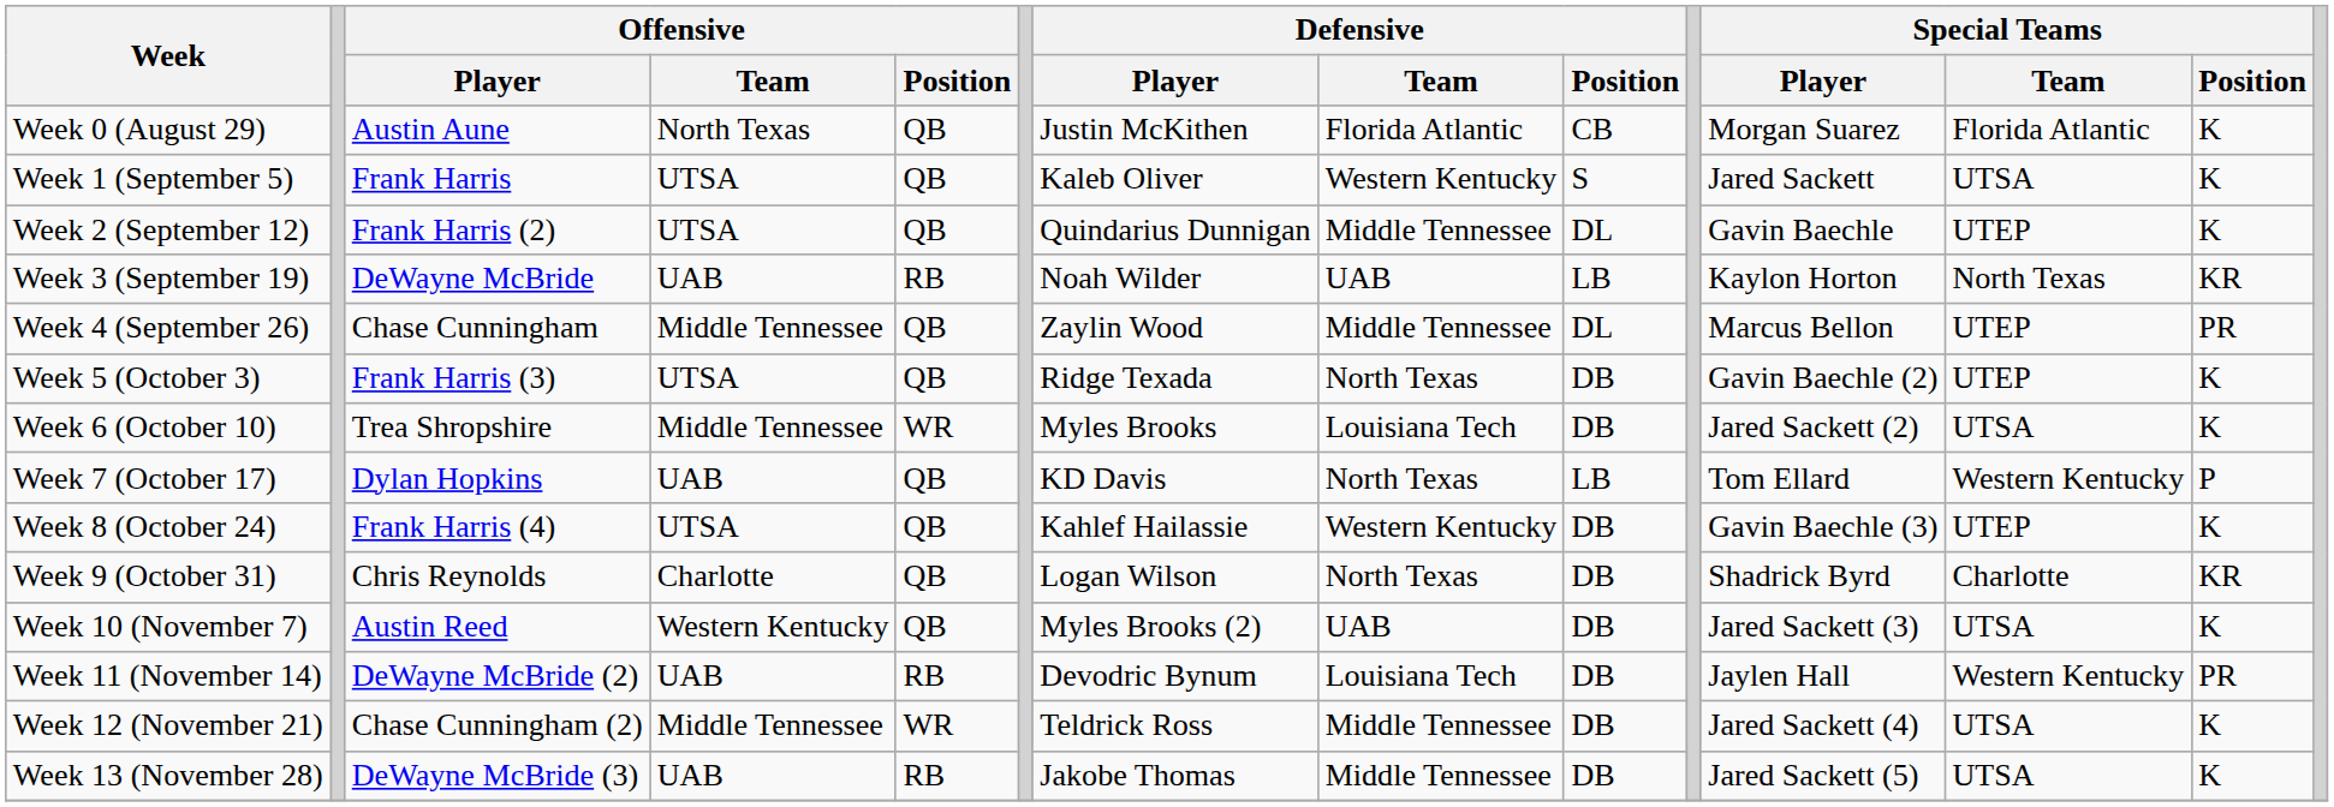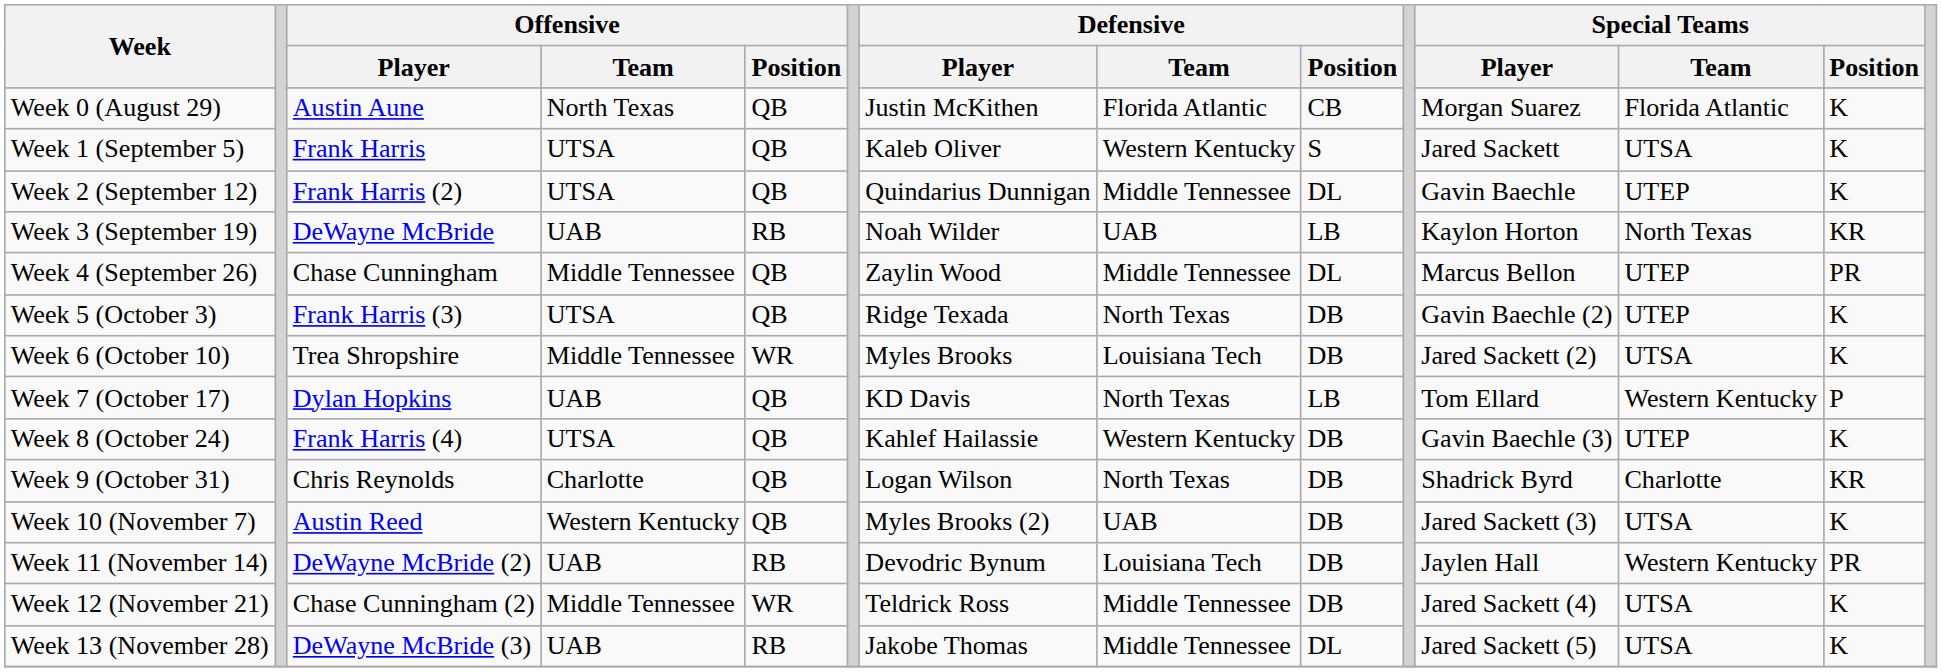Week 13 (November 28) | Defensive / Position: DB -> DL
